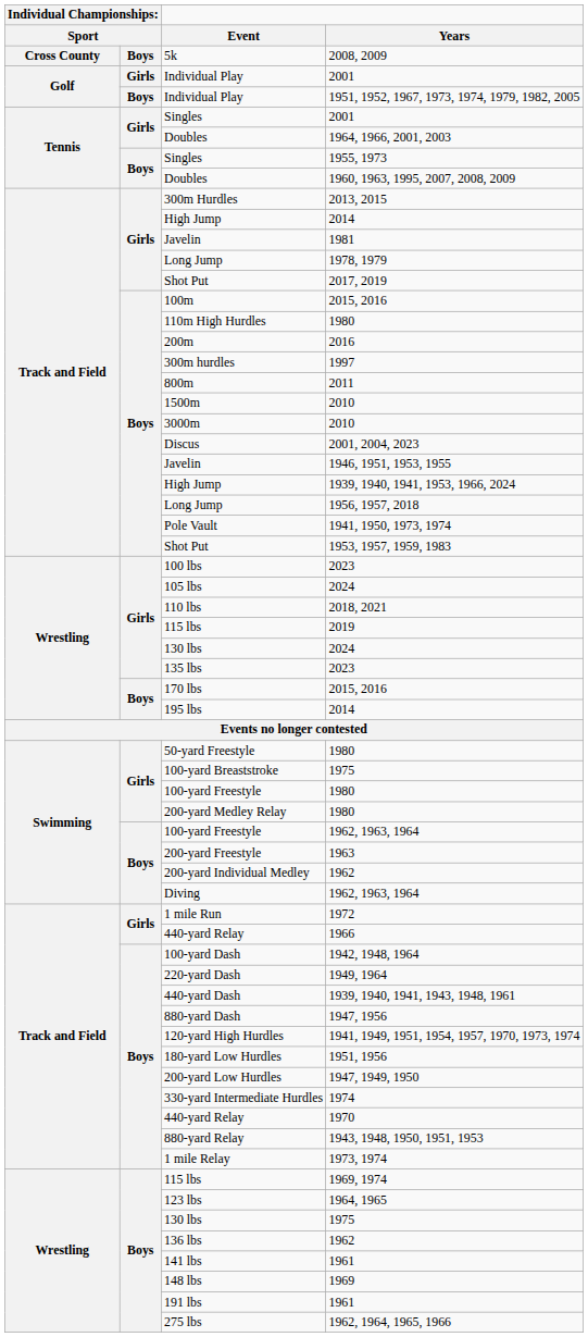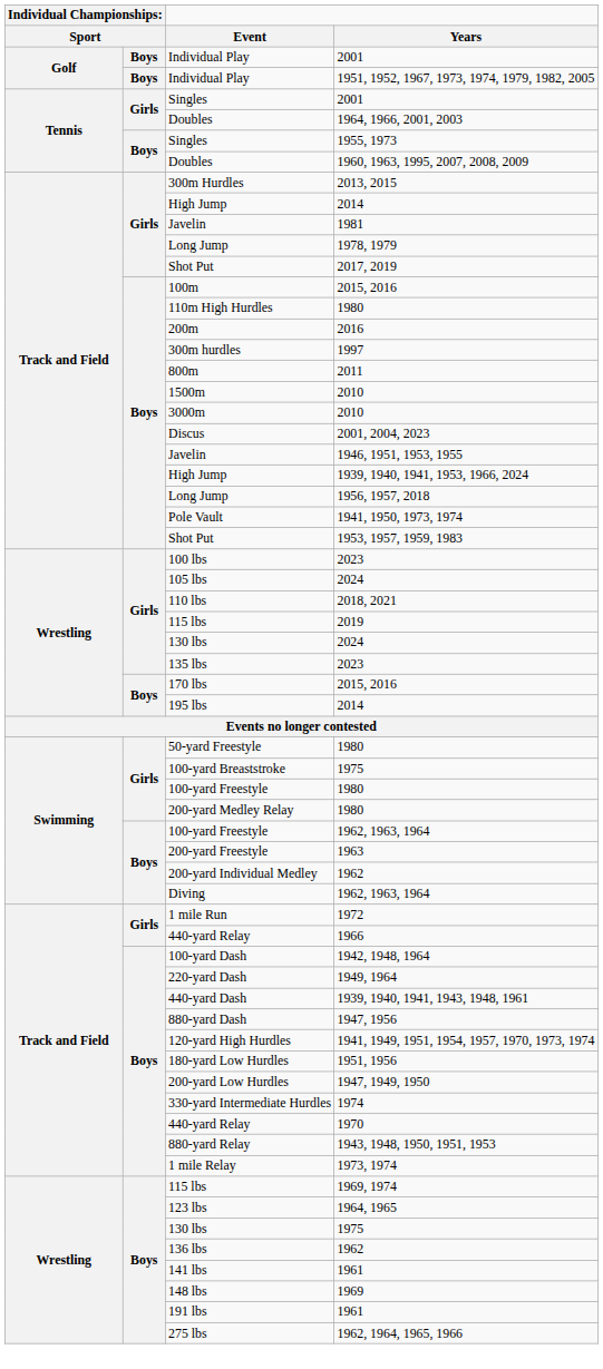- row: Cross County | Boys | 5k | 2008, 2009
Individual Play / 2001 | column 2: Girls -> Boys
